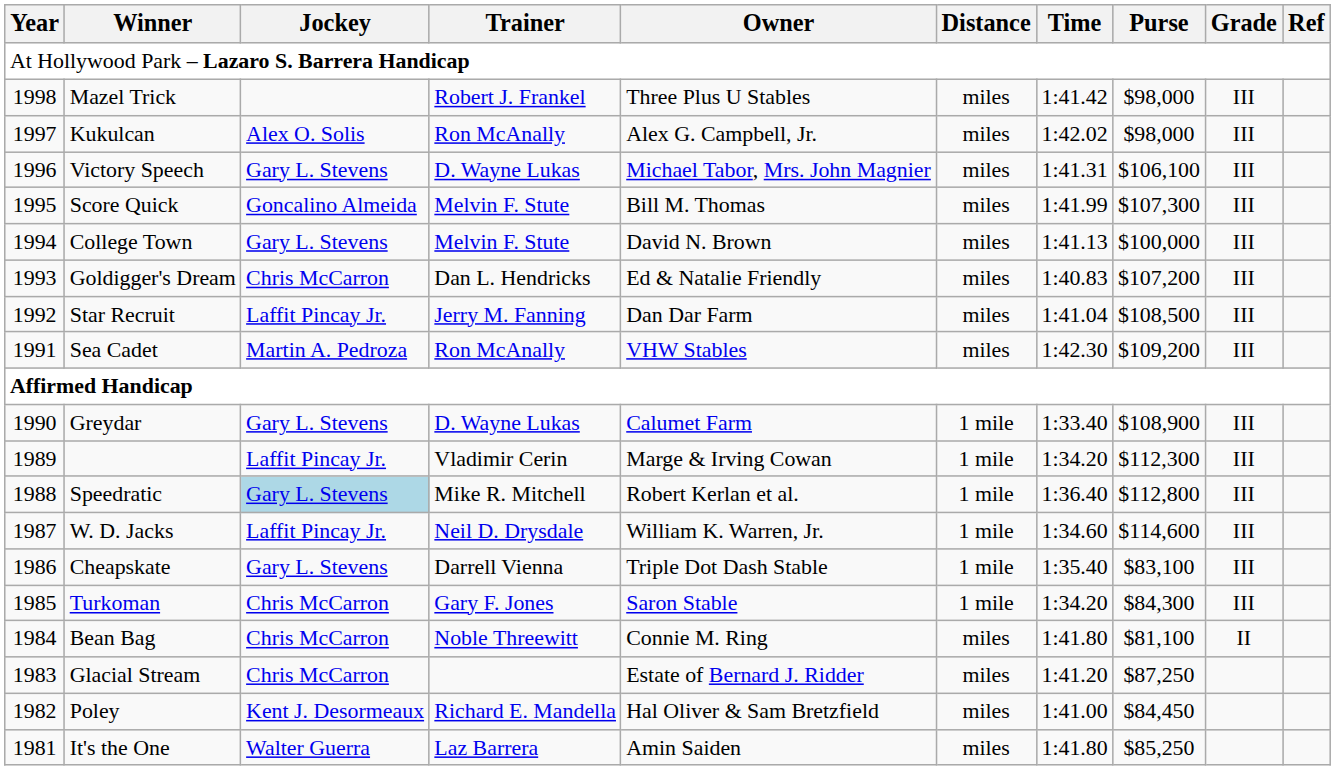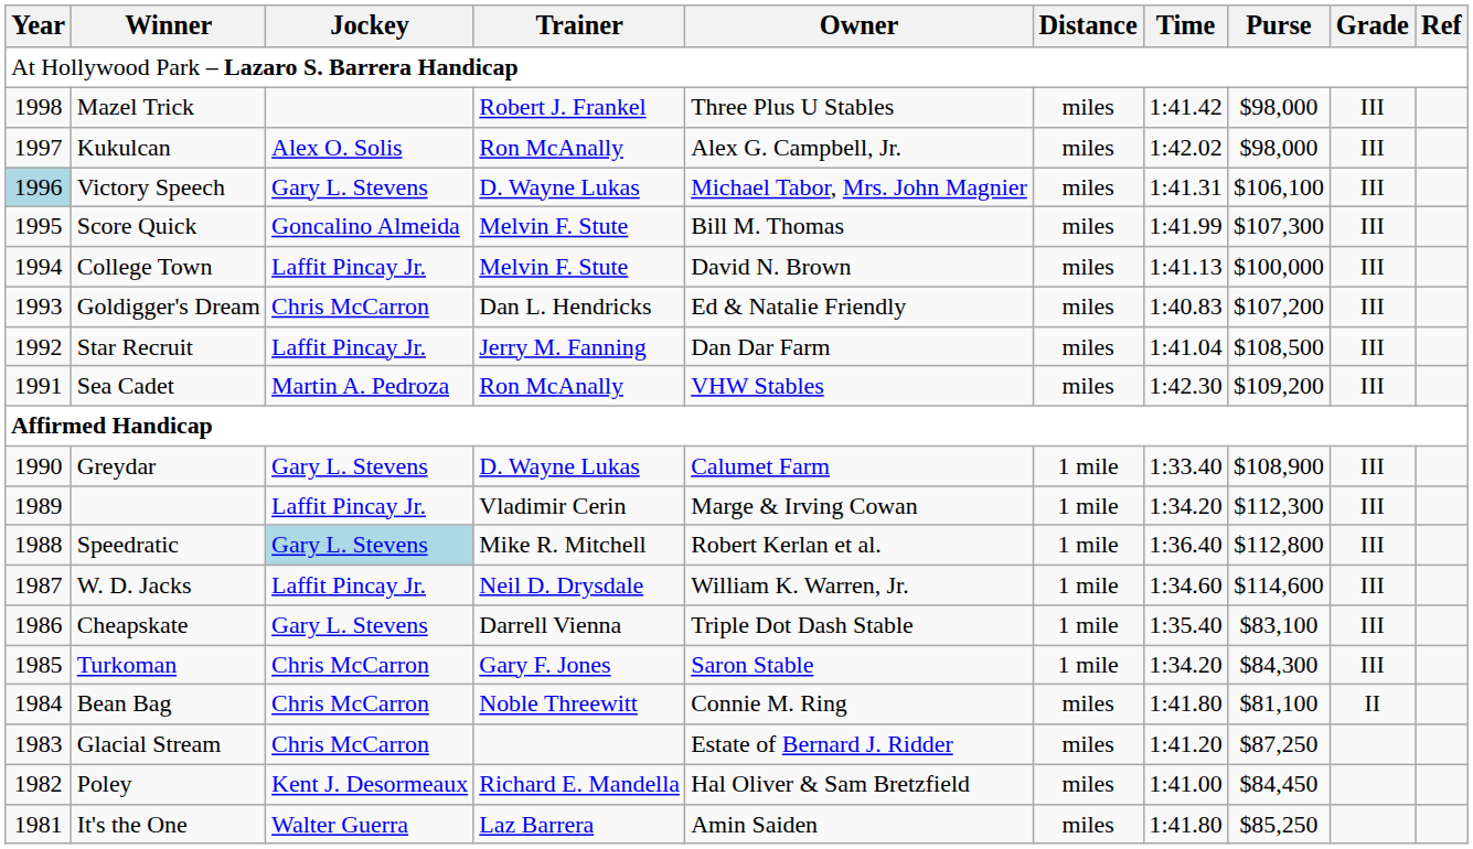Victory Speech | Year: no background -> lightblue background
College Town | Jockey: Gary L. Stevens -> Laffit Pincay Jr.
